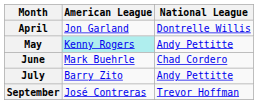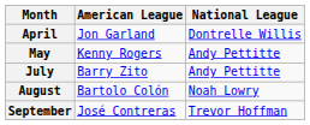May | American League: paleturquoise background -> no background
- row: June | Mark Buehrle | Chad Cordero
+ row: August | Bartolo Colón | Noah Lowry
